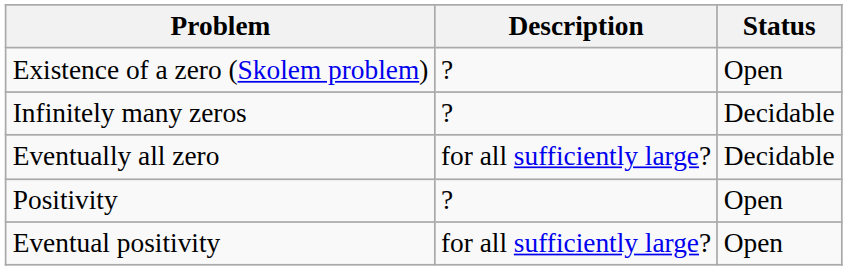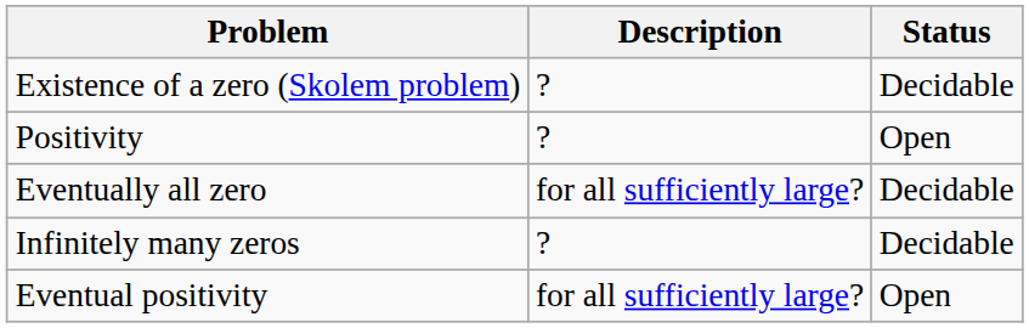Existence of a zero (Skolem problem) | Status: Open -> Decidable
rows swapped: Infinitely many zeros <-> Positivity
